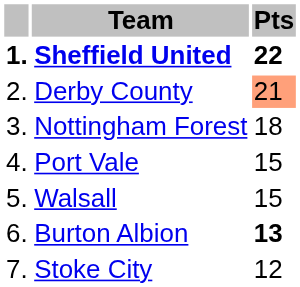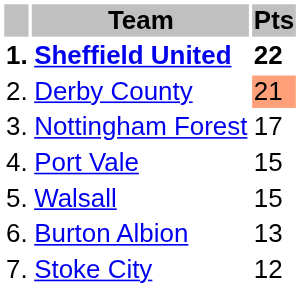Nottingham Forest | Pts: 18 -> 17
Burton Albion | Pts: bold -> normal
